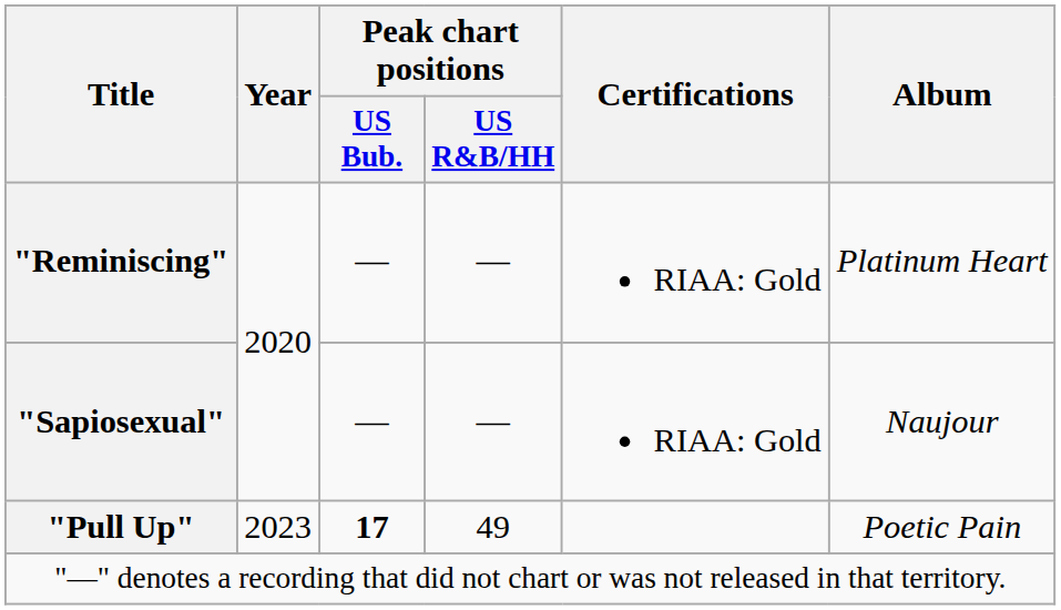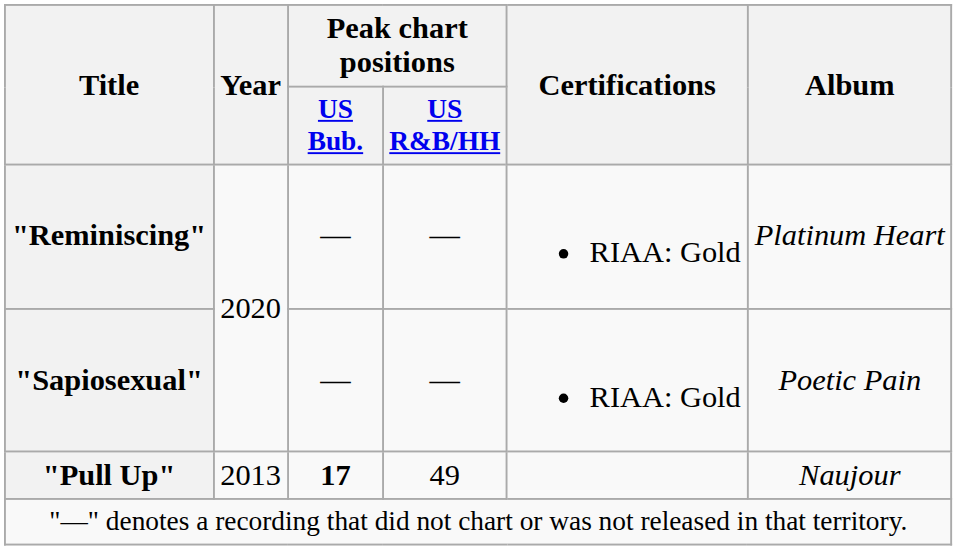"Sapiosexual" | Album: Naujour -> Poetic Pain
"Pull Up" | Year: 2023 -> 2013
"Pull Up" | Album: Poetic Pain -> Naujour
